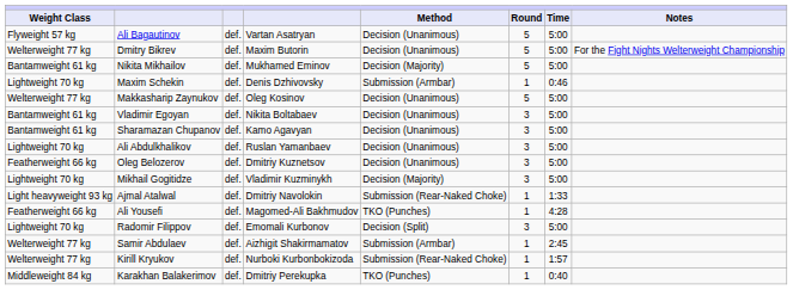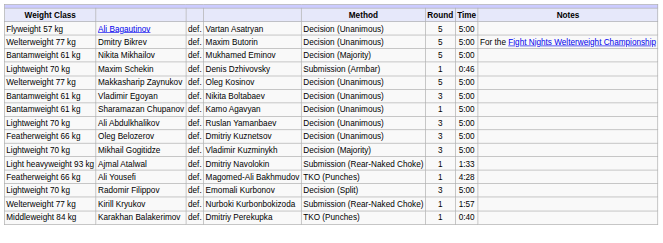Sharamazan Chupanov | Round: 3 -> 1
- row: Welterweight 77 kg | Samir Abdulaev | def. | Aizhigit Shakirmamatov | Submission (Armbar) | 1 | 2:45
